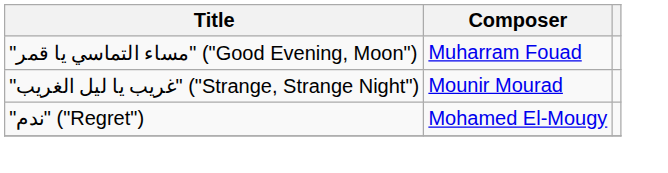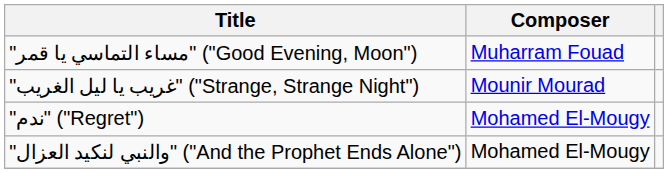+ row: "والنبي لنكيد العزال" ("And the Prophet Ends Alone") | Mohamed El-Mougy
